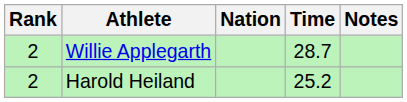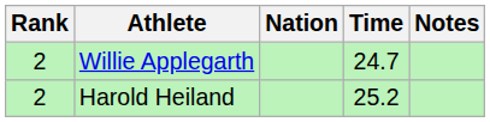Willie Applegarth | Time: 28.7 -> 24.7
